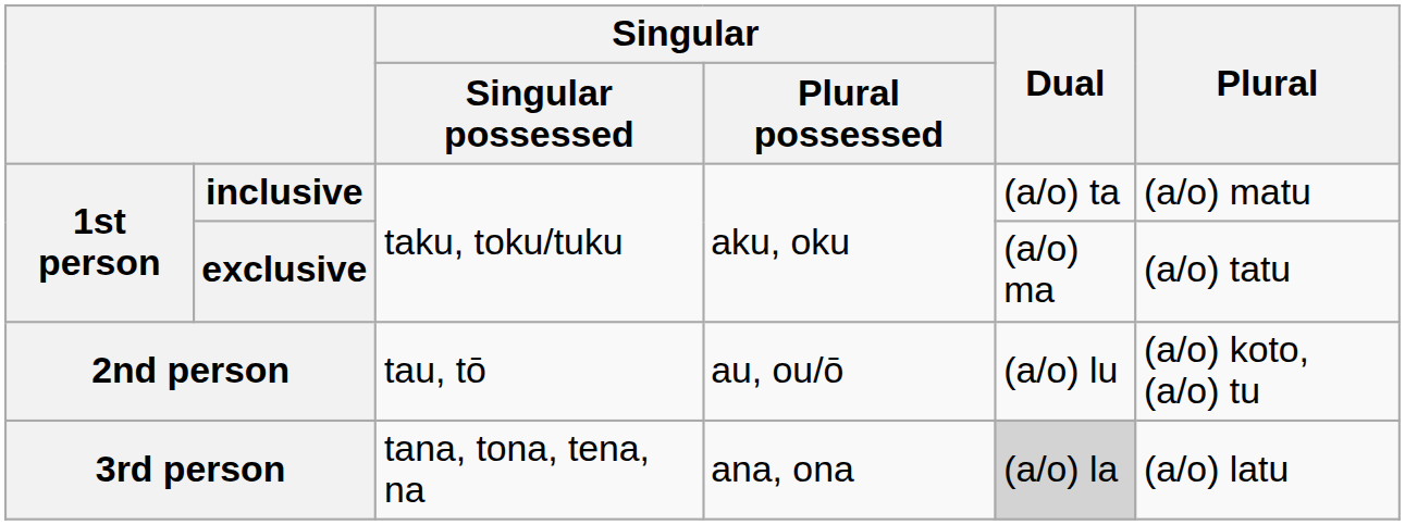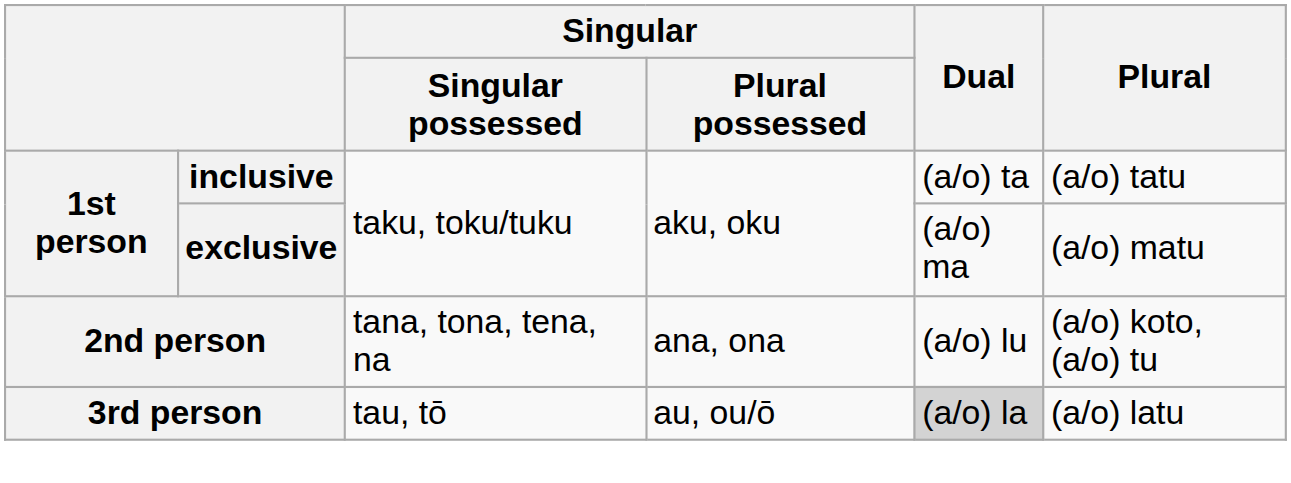inclusive | Plural: (a/o) matu -> (a/o) tatu
exclusive | Plural: (a/o) tatu -> (a/o) matu
2nd person | Singular / Singular possessed: tau, tō -> tana, tona, tena, na
2nd person | Singular / Plural possessed: au, ou/ō -> ana, ona
3rd person | Singular / Singular possessed: tana, tona, tena, na -> tau, tō
3rd person | Singular / Plural possessed: ana, ona -> au, ou/ō
